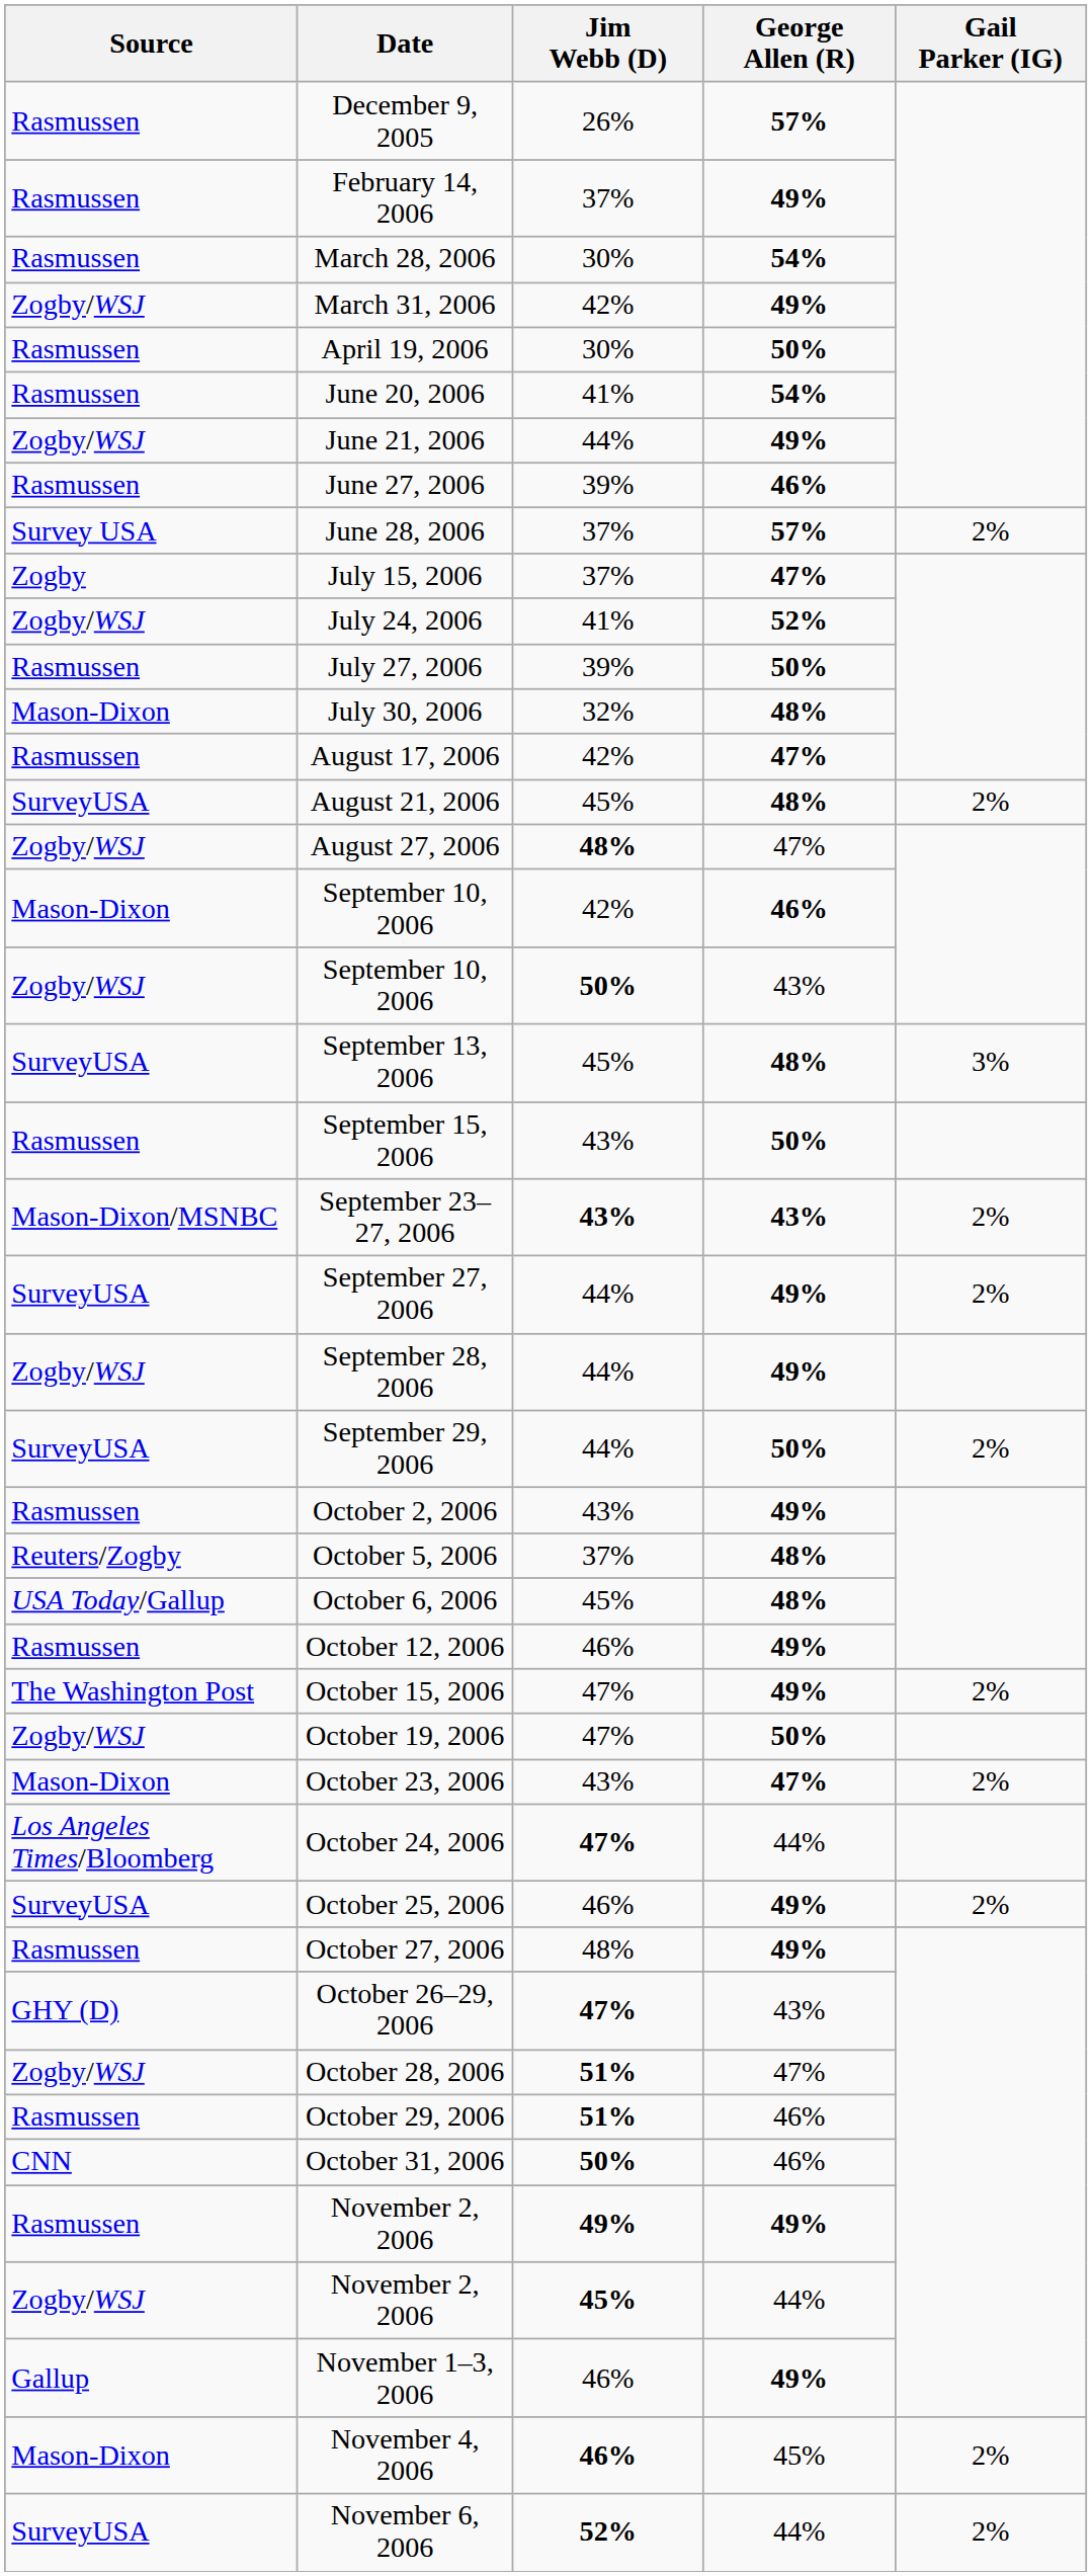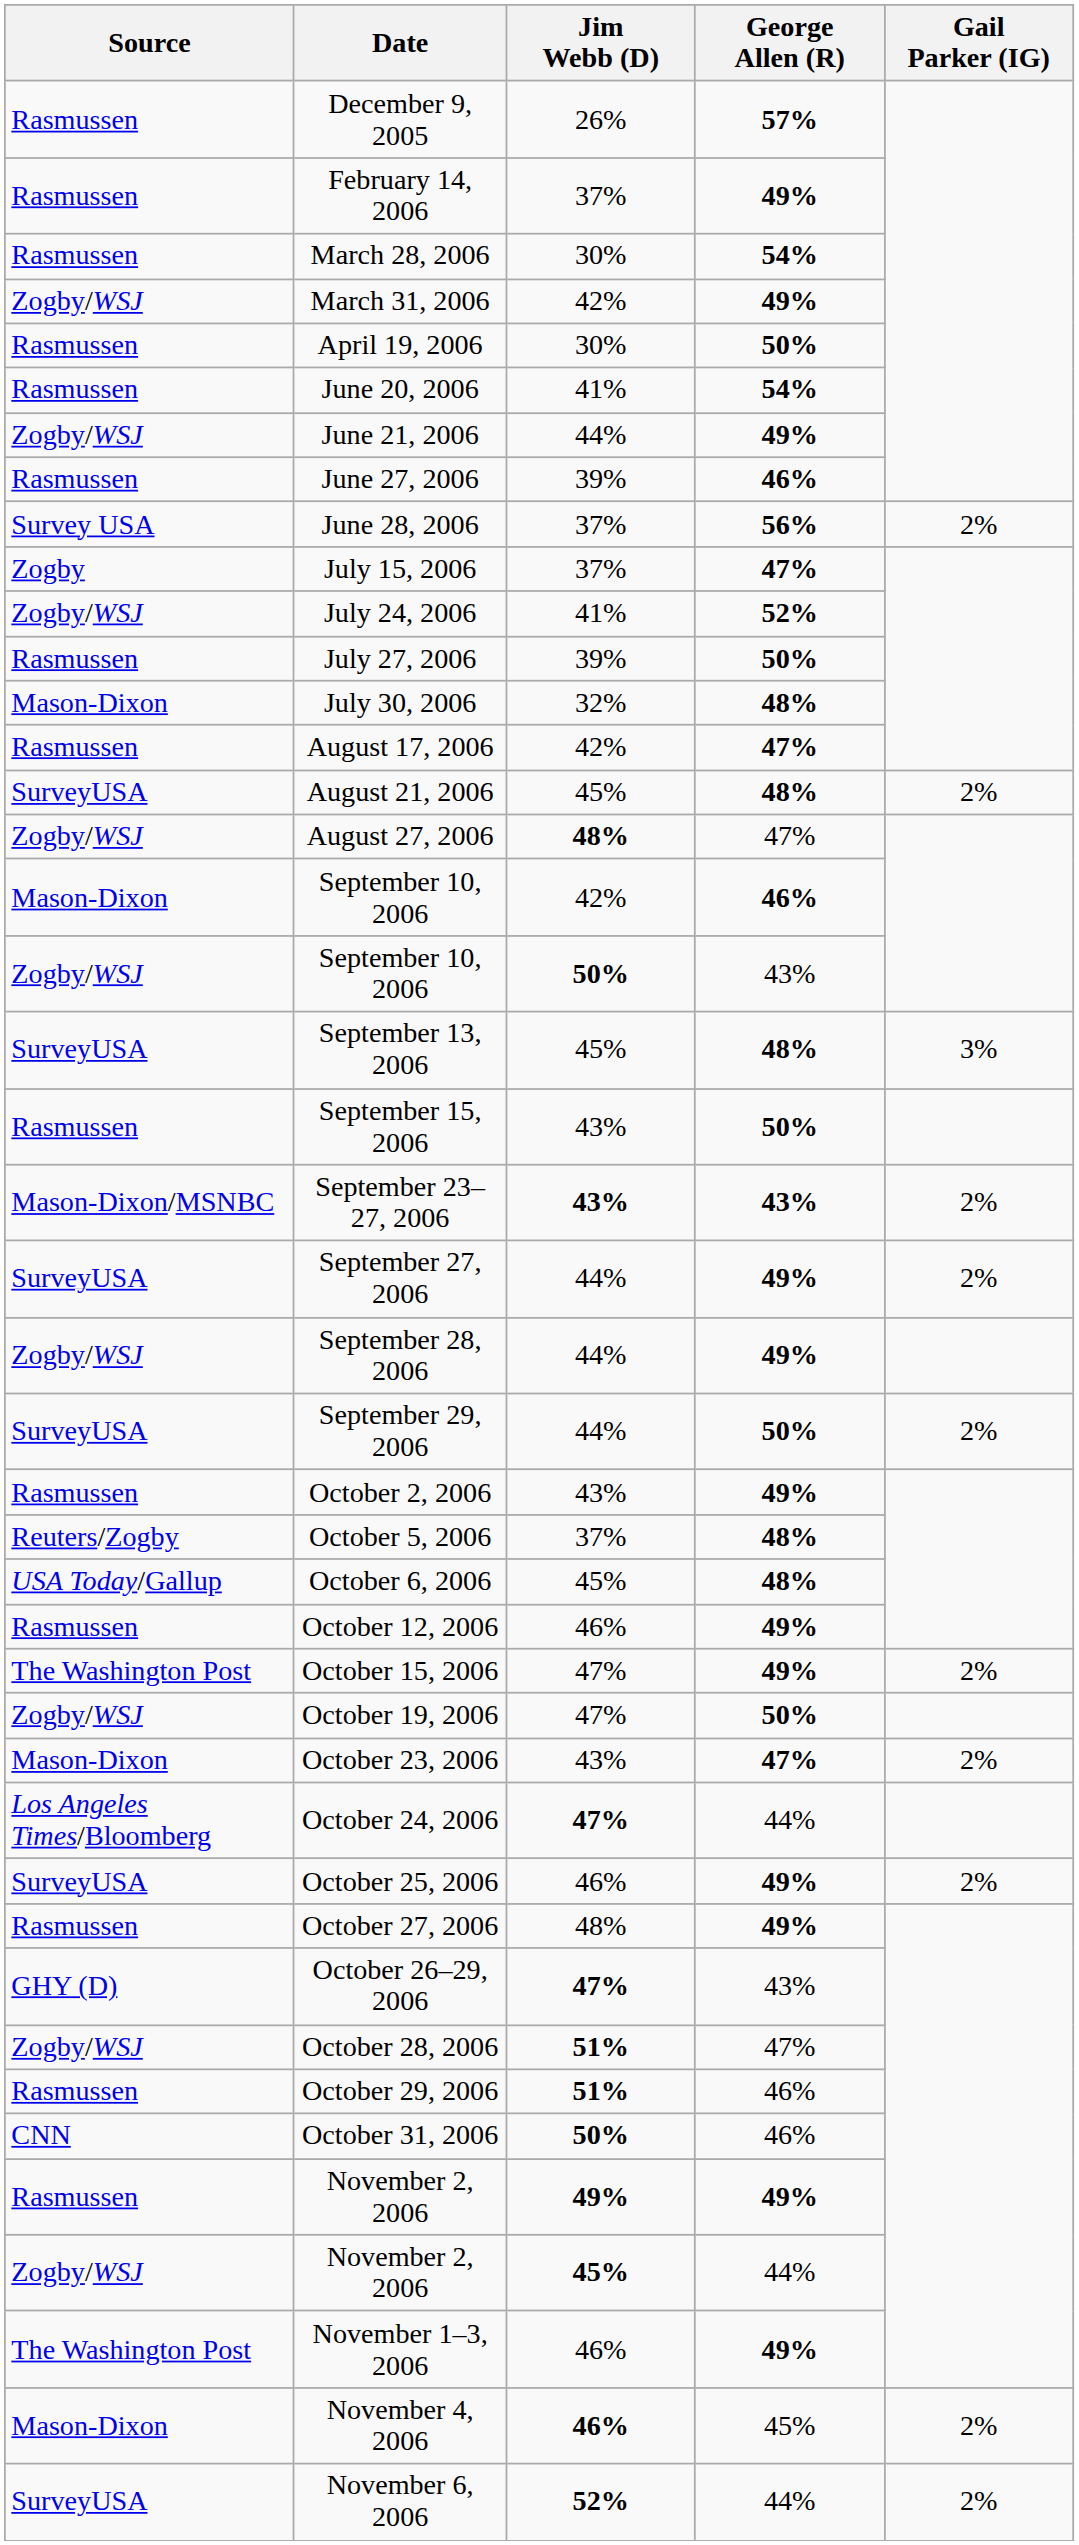June 28, 2006 | George Allen (R): 57% -> 56%
November 1–3, 2006 | Source: Gallup -> The Washington Post
